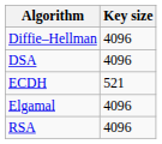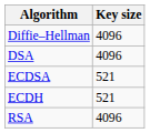+ row: ECDSA | 521
- row: Elgamal | 4096
